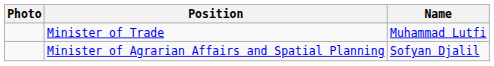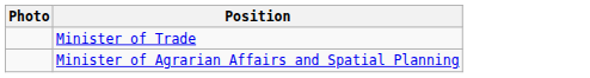- column: Name | Muhammad Lutfi | Sofyan Djalil
